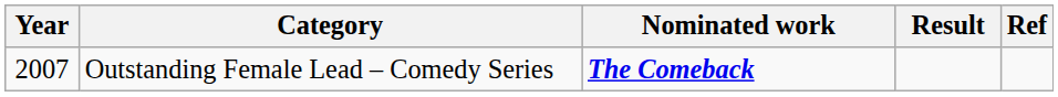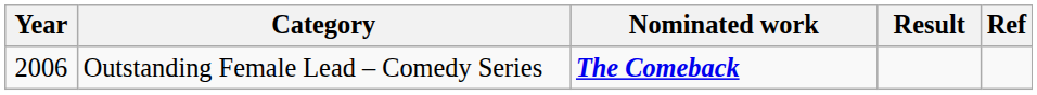Outstanding Female Lead – Comedy Series | Year: 2007 -> 2006
